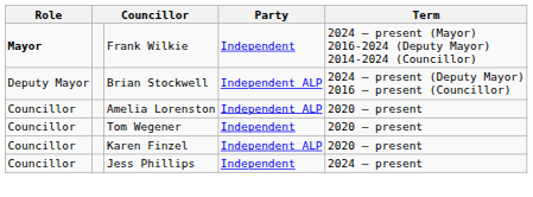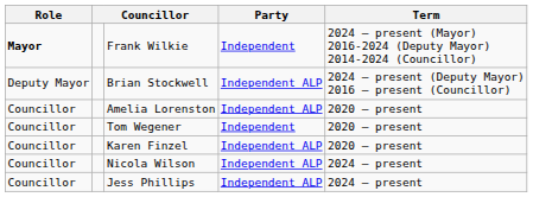+ row: Councillor | Nicola Wilson | Independent ALP | 2024 – present
Jess Phillips | Party: Independent -> Independent ALP
